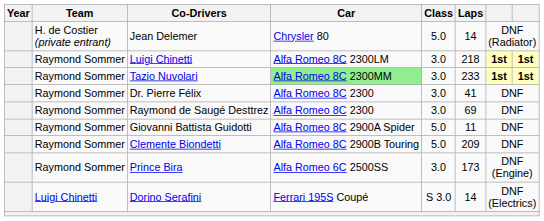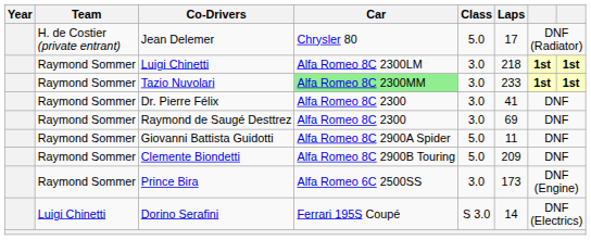Jean Delemer | Laps: 14 -> 17
